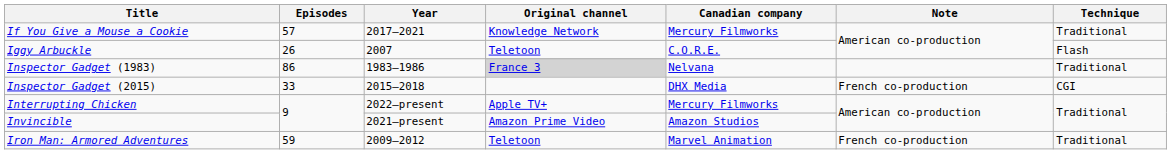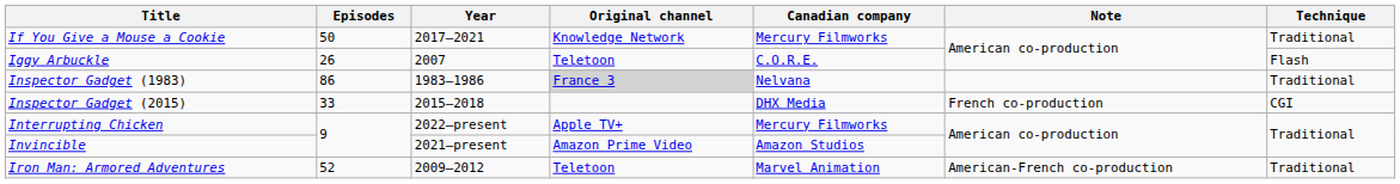If You Give a Mouse a Cookie | Episodes: 57 -> 50
Iron Man: Armored Adventures | Episodes: 59 -> 52
Iron Man: Armored Adventures | Note: French co-production -> American-French co-production
